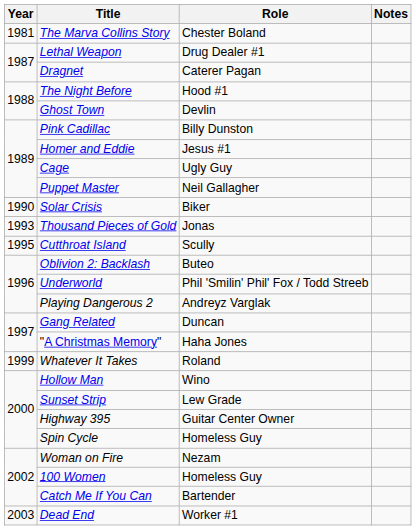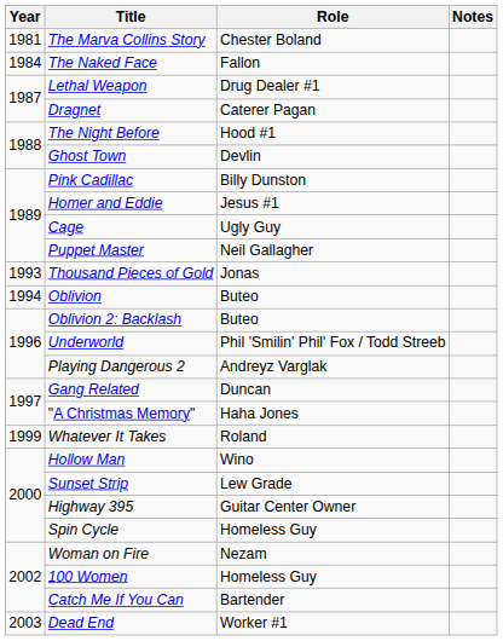+ row: 1984 | The Naked Face | Fallon
- row: 1990 | Solar Crisis | Biker
+ row: 1994 | Oblivion | Buteo
- row: 1995 | Cutthroat Island | Scully
